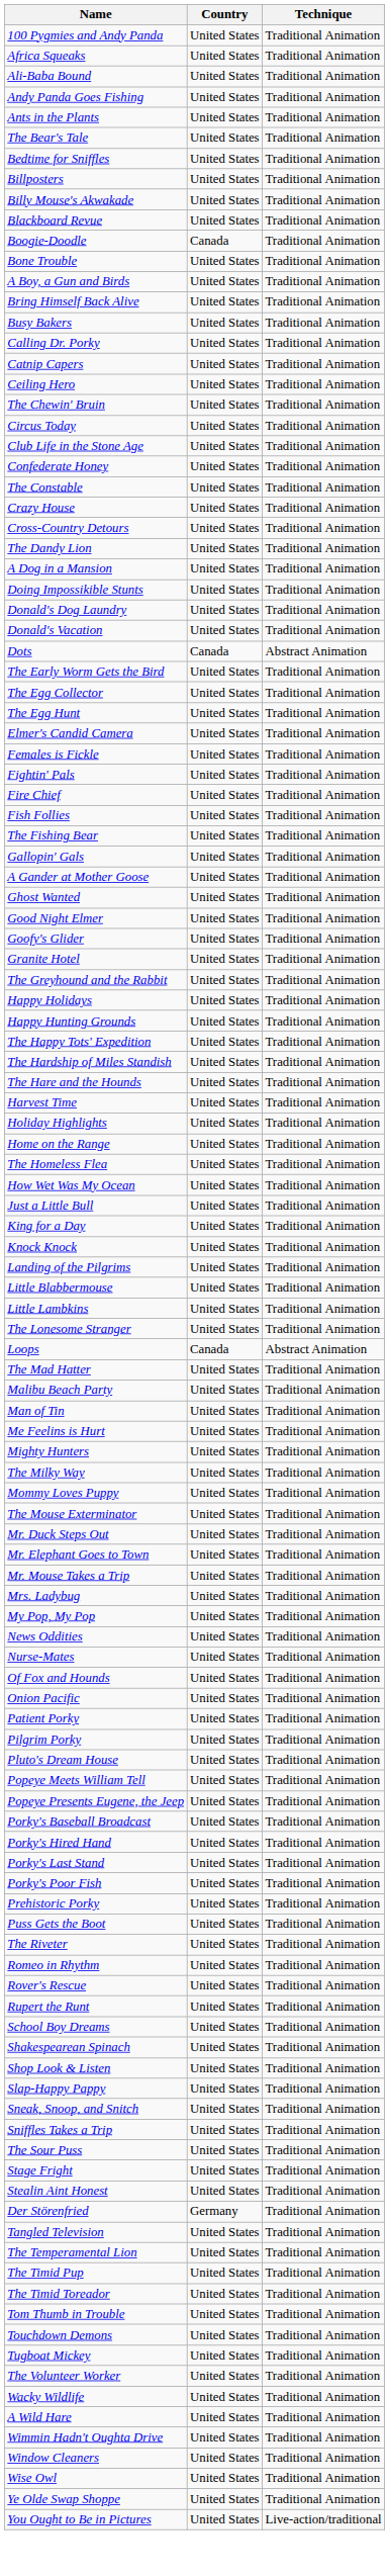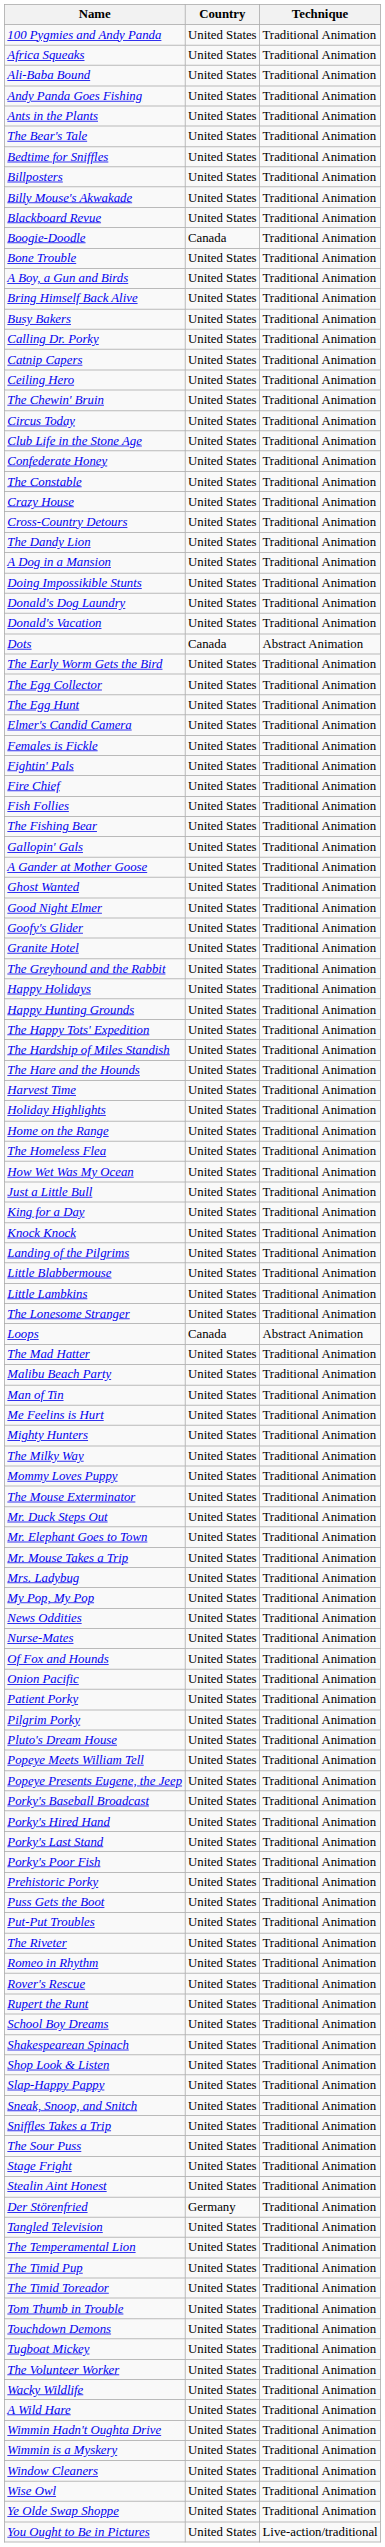+ row: Put-Put Troubles | United States | Traditional Animation
+ row: Wimmin is a Myskery | United States | Traditional Animation
